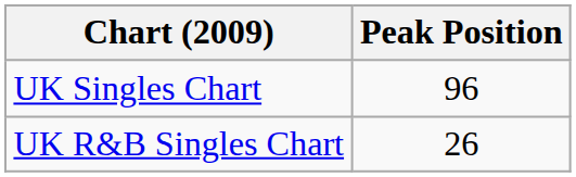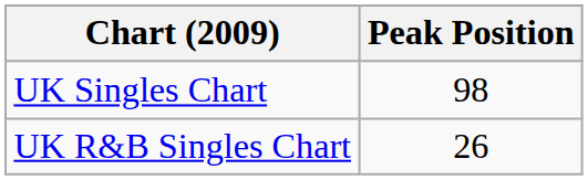UK Singles Chart | Peak Position: 96 -> 98
